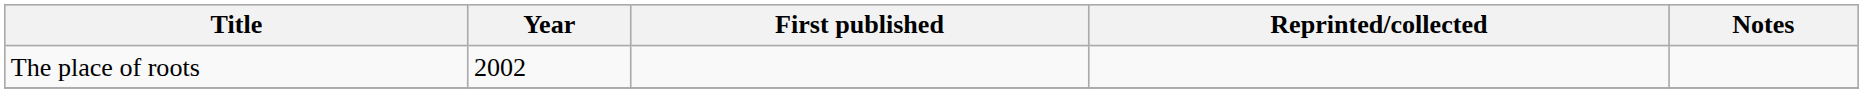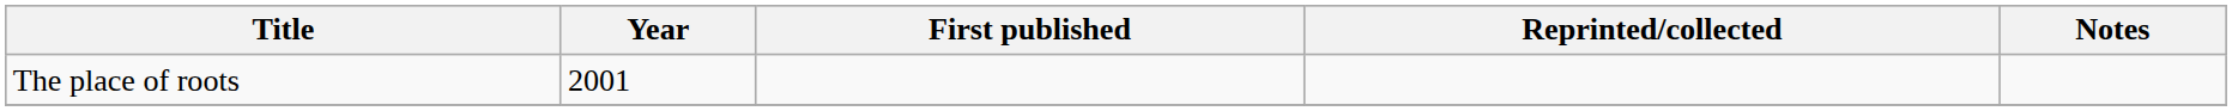The place of roots | Year: 2002 -> 2001
